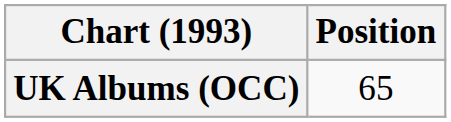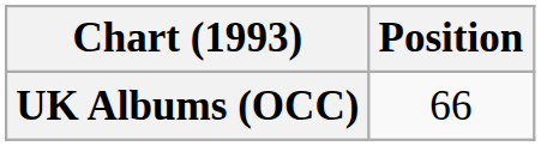UK Albums (OCC) | Position: 65 -> 66
